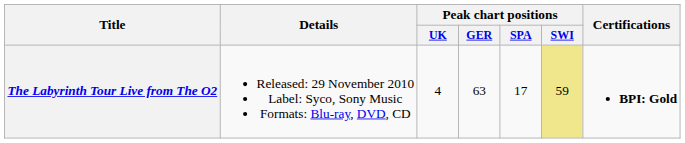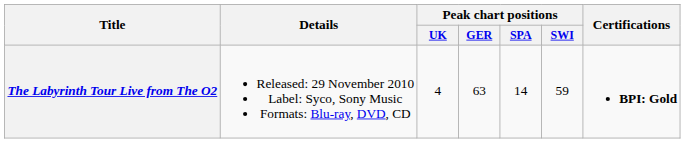The Labyrinth Tour Live from The O2 | Peak chart positions / SPA: 17 -> 14
The Labyrinth Tour Live from The O2 | Peak chart positions / SWI: khaki background -> no background
